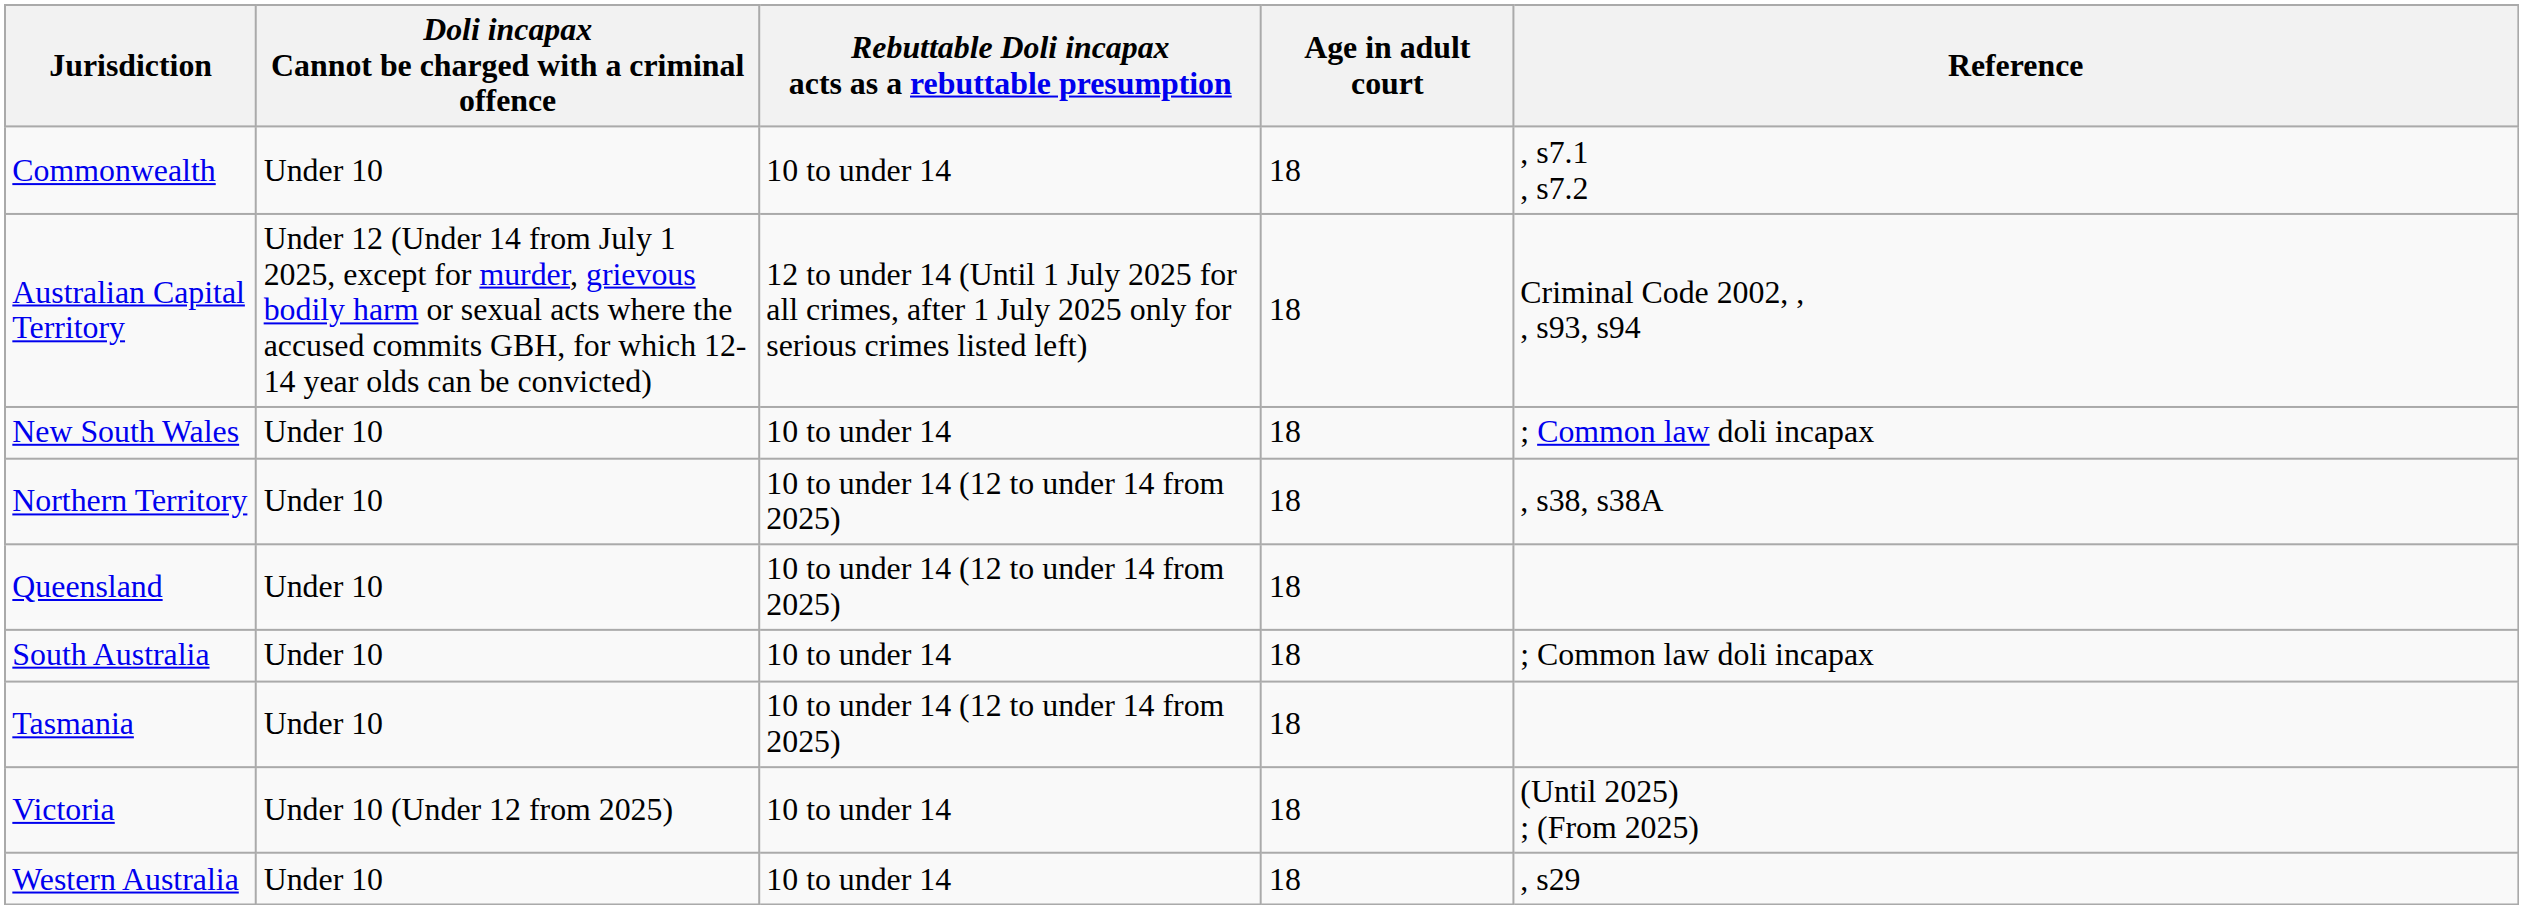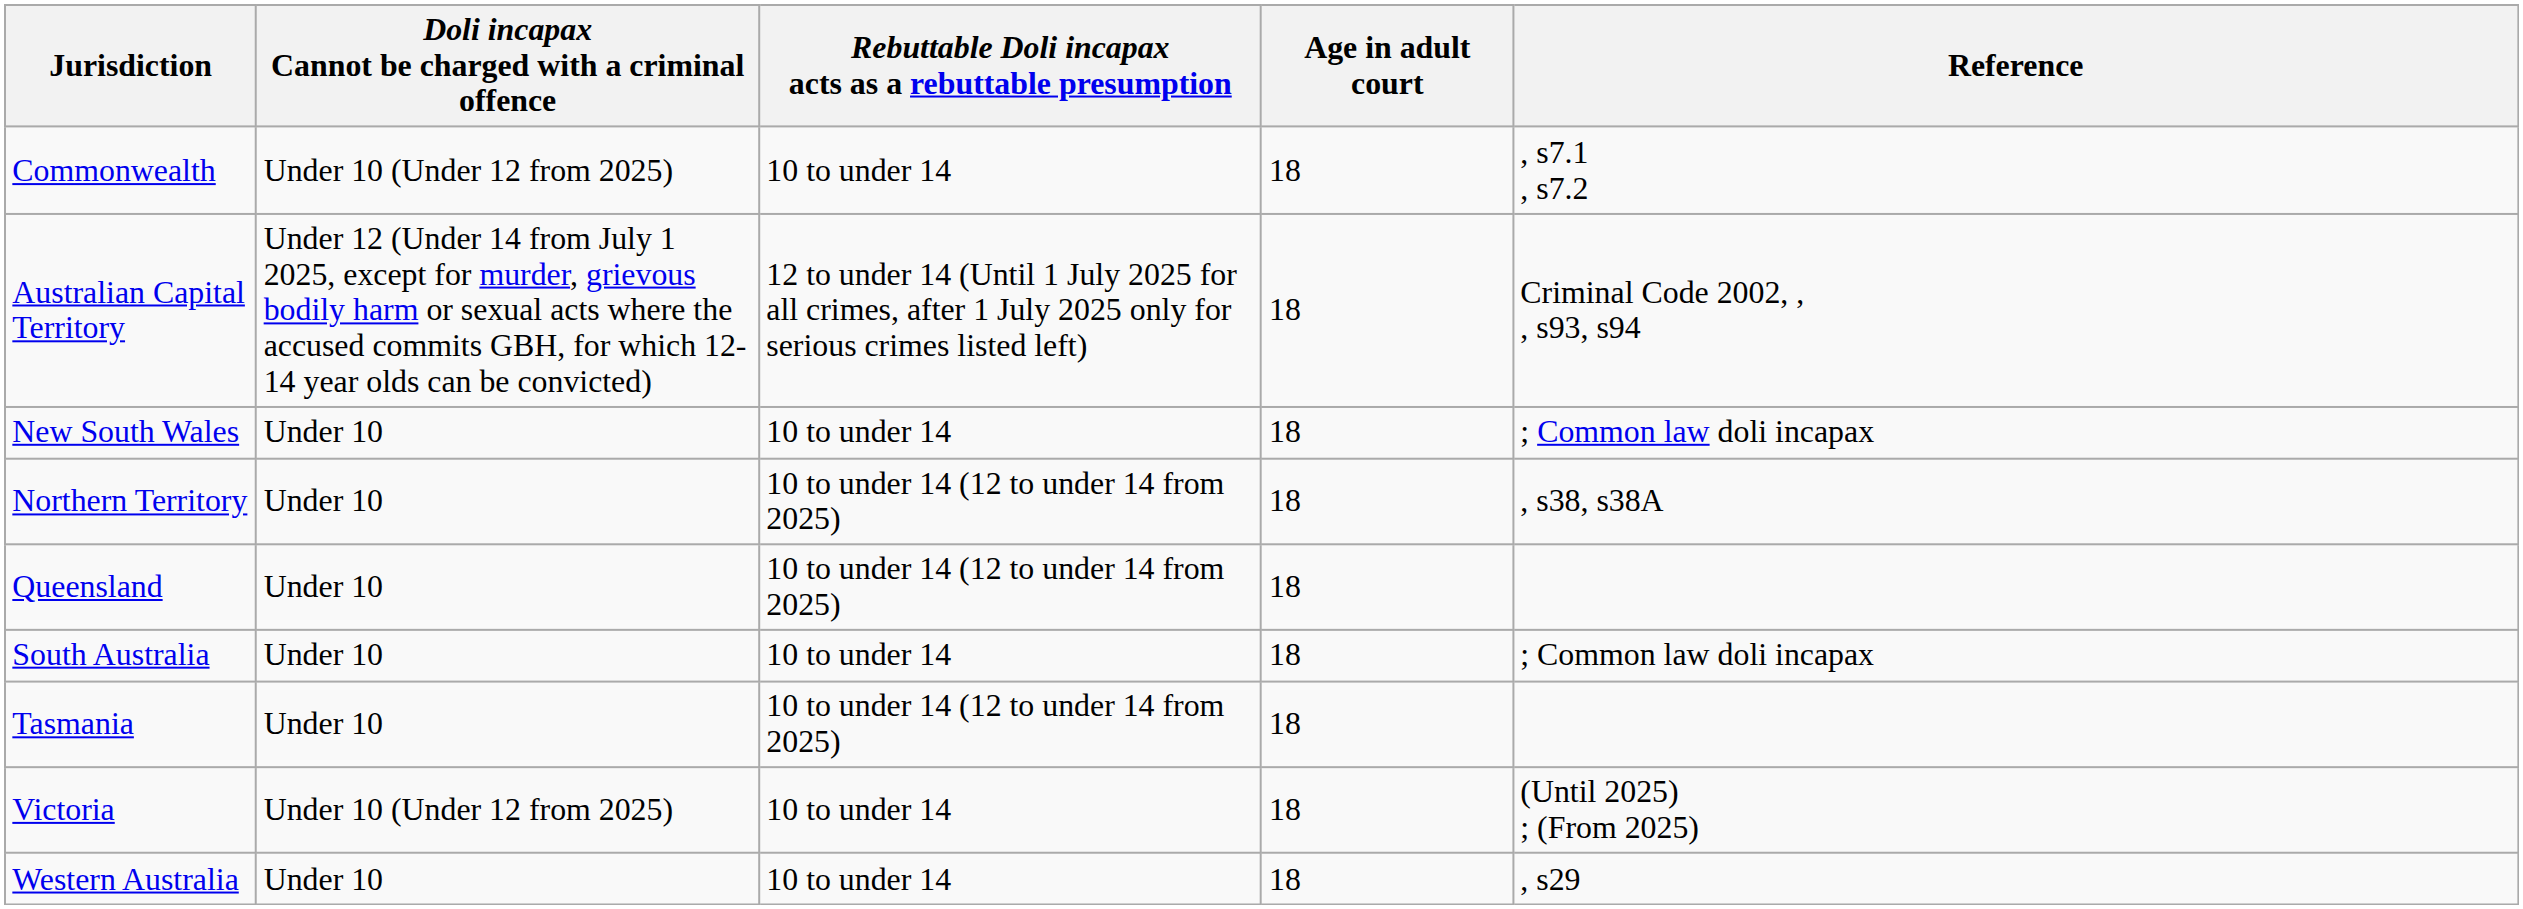Commonwealth | Doli incapax Cannot be charged with a criminal offence: Under 10 -> Under 10 (Under 12 from 2025)
